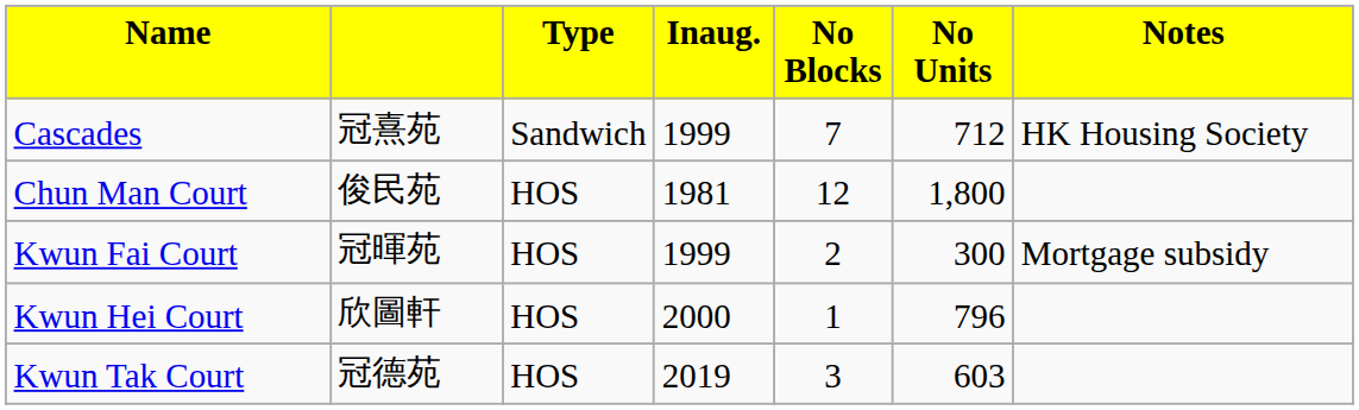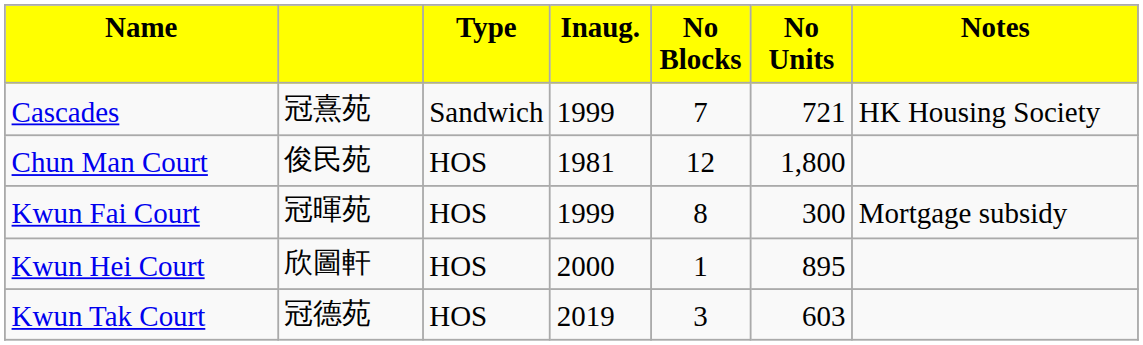Cascades | column 6: 712 -> 721
Kwun Fai Court | column 5: 2 -> 8
Kwun Hei Court | column 6: 796 -> 895
